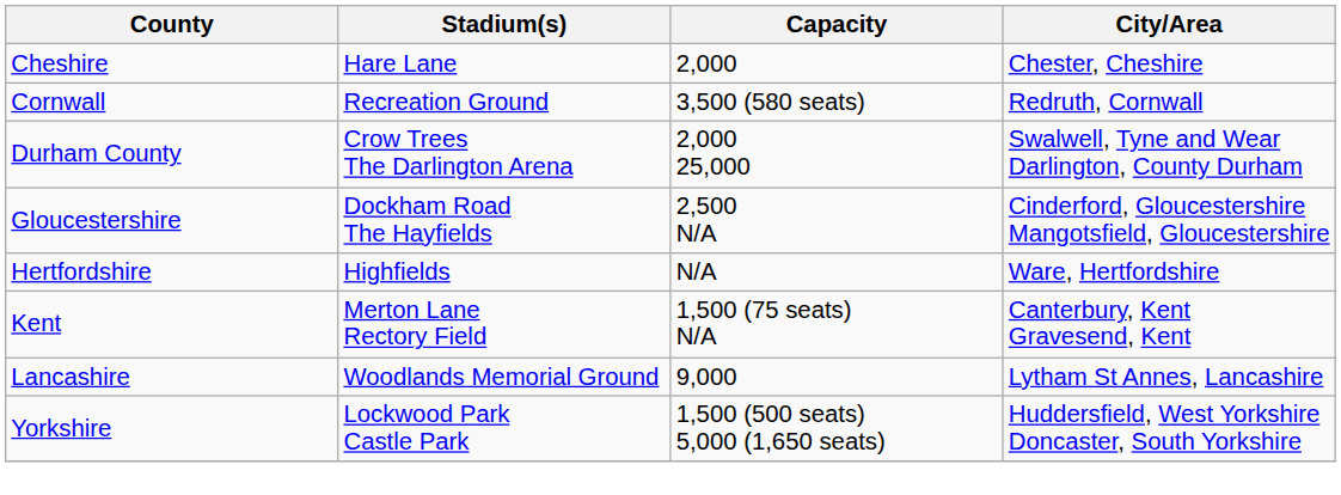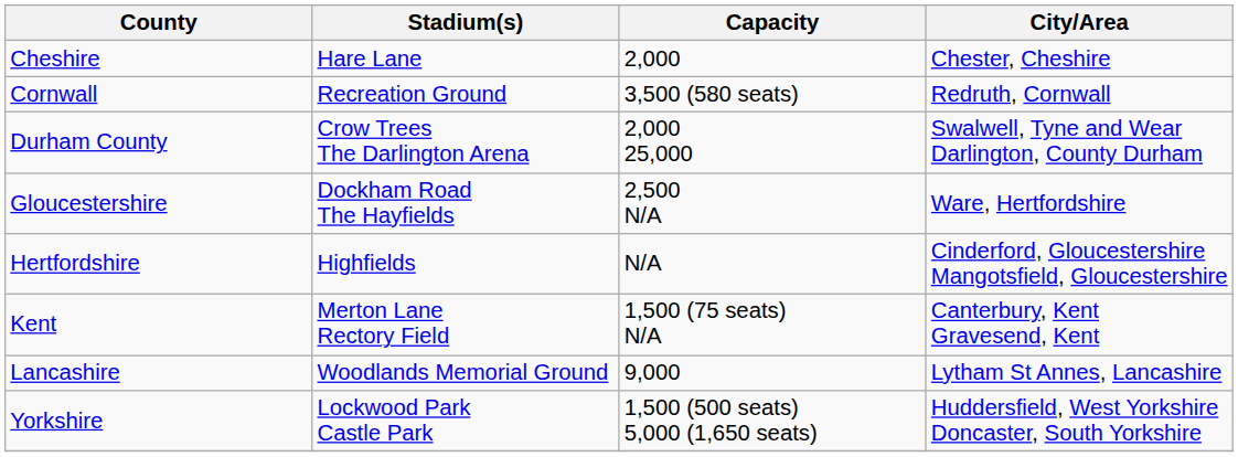Gloucestershire | City/Area: Cinderford, Gloucestershire Mangotsfield, Gloucestershire -> Ware, Hertfordshire
Hertfordshire | City/Area: Ware, Hertfordshire -> Cinderford, Gloucestershire Mangotsfield, Gloucestershire
